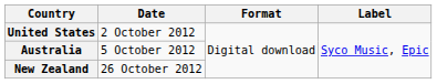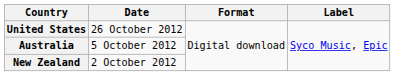United States | Date: 2 October 2012 -> 26 October 2012
New Zealand | Date: 26 October 2012 -> 2 October 2012
